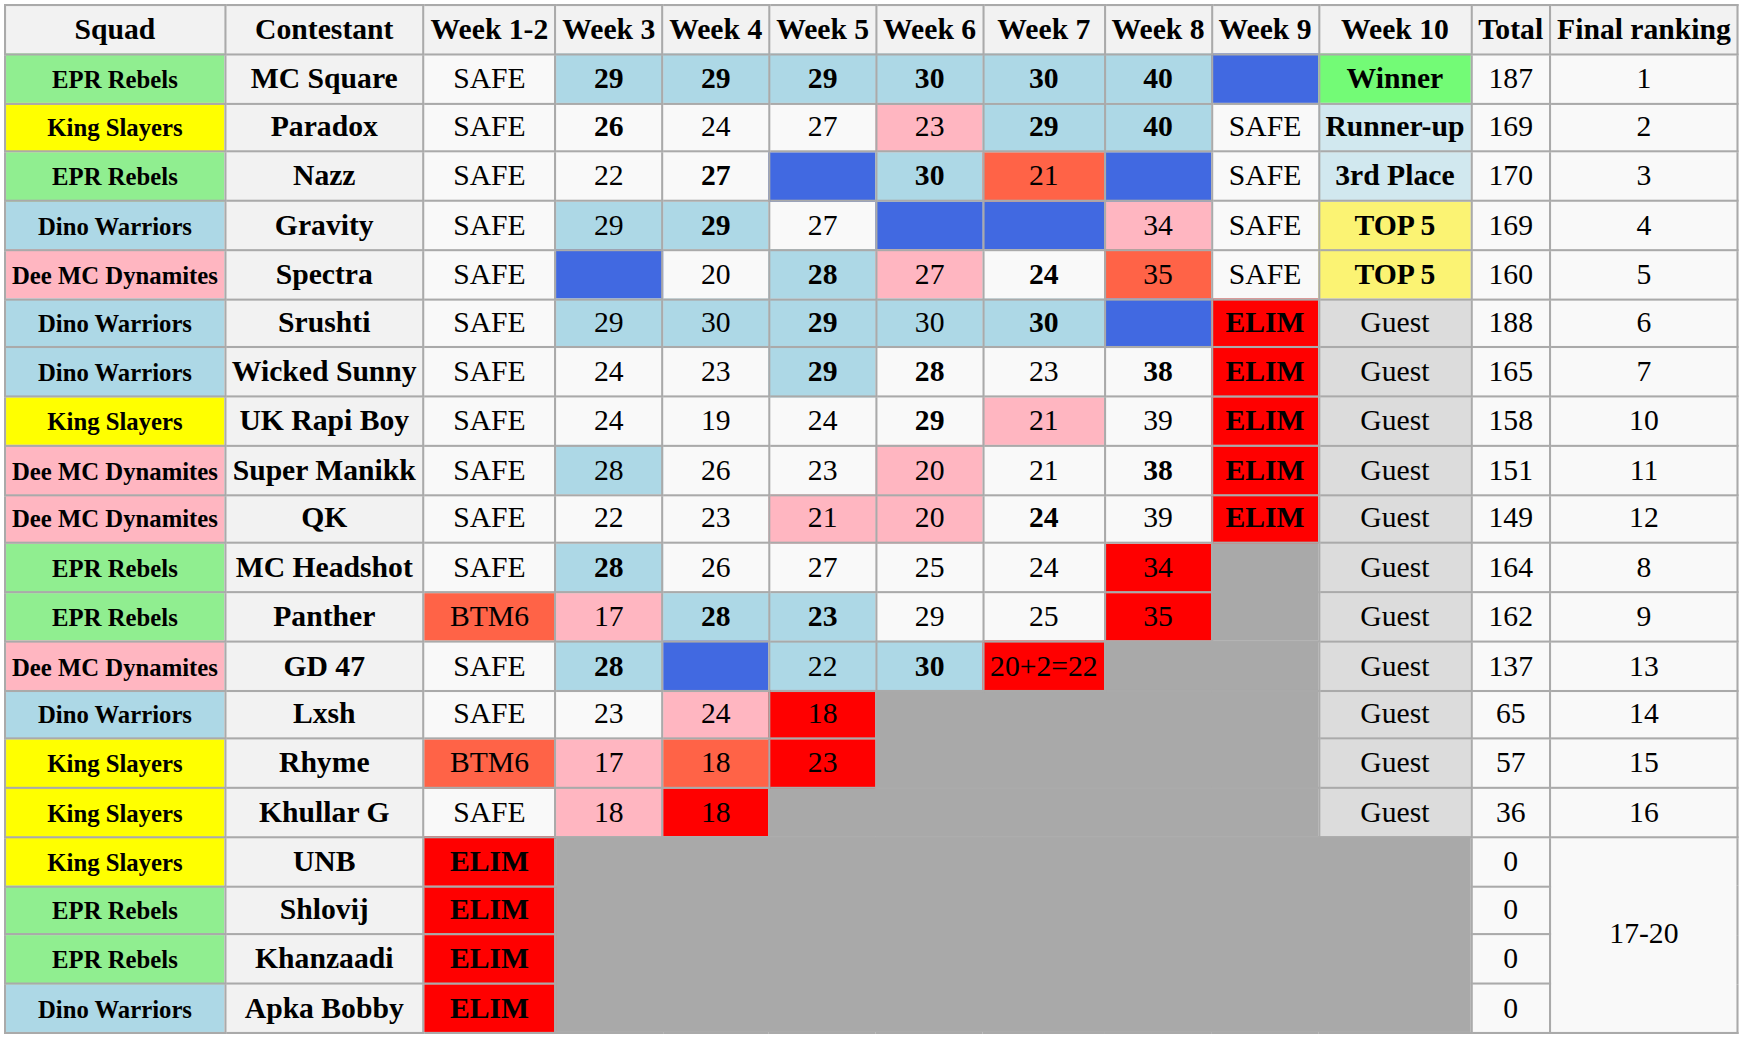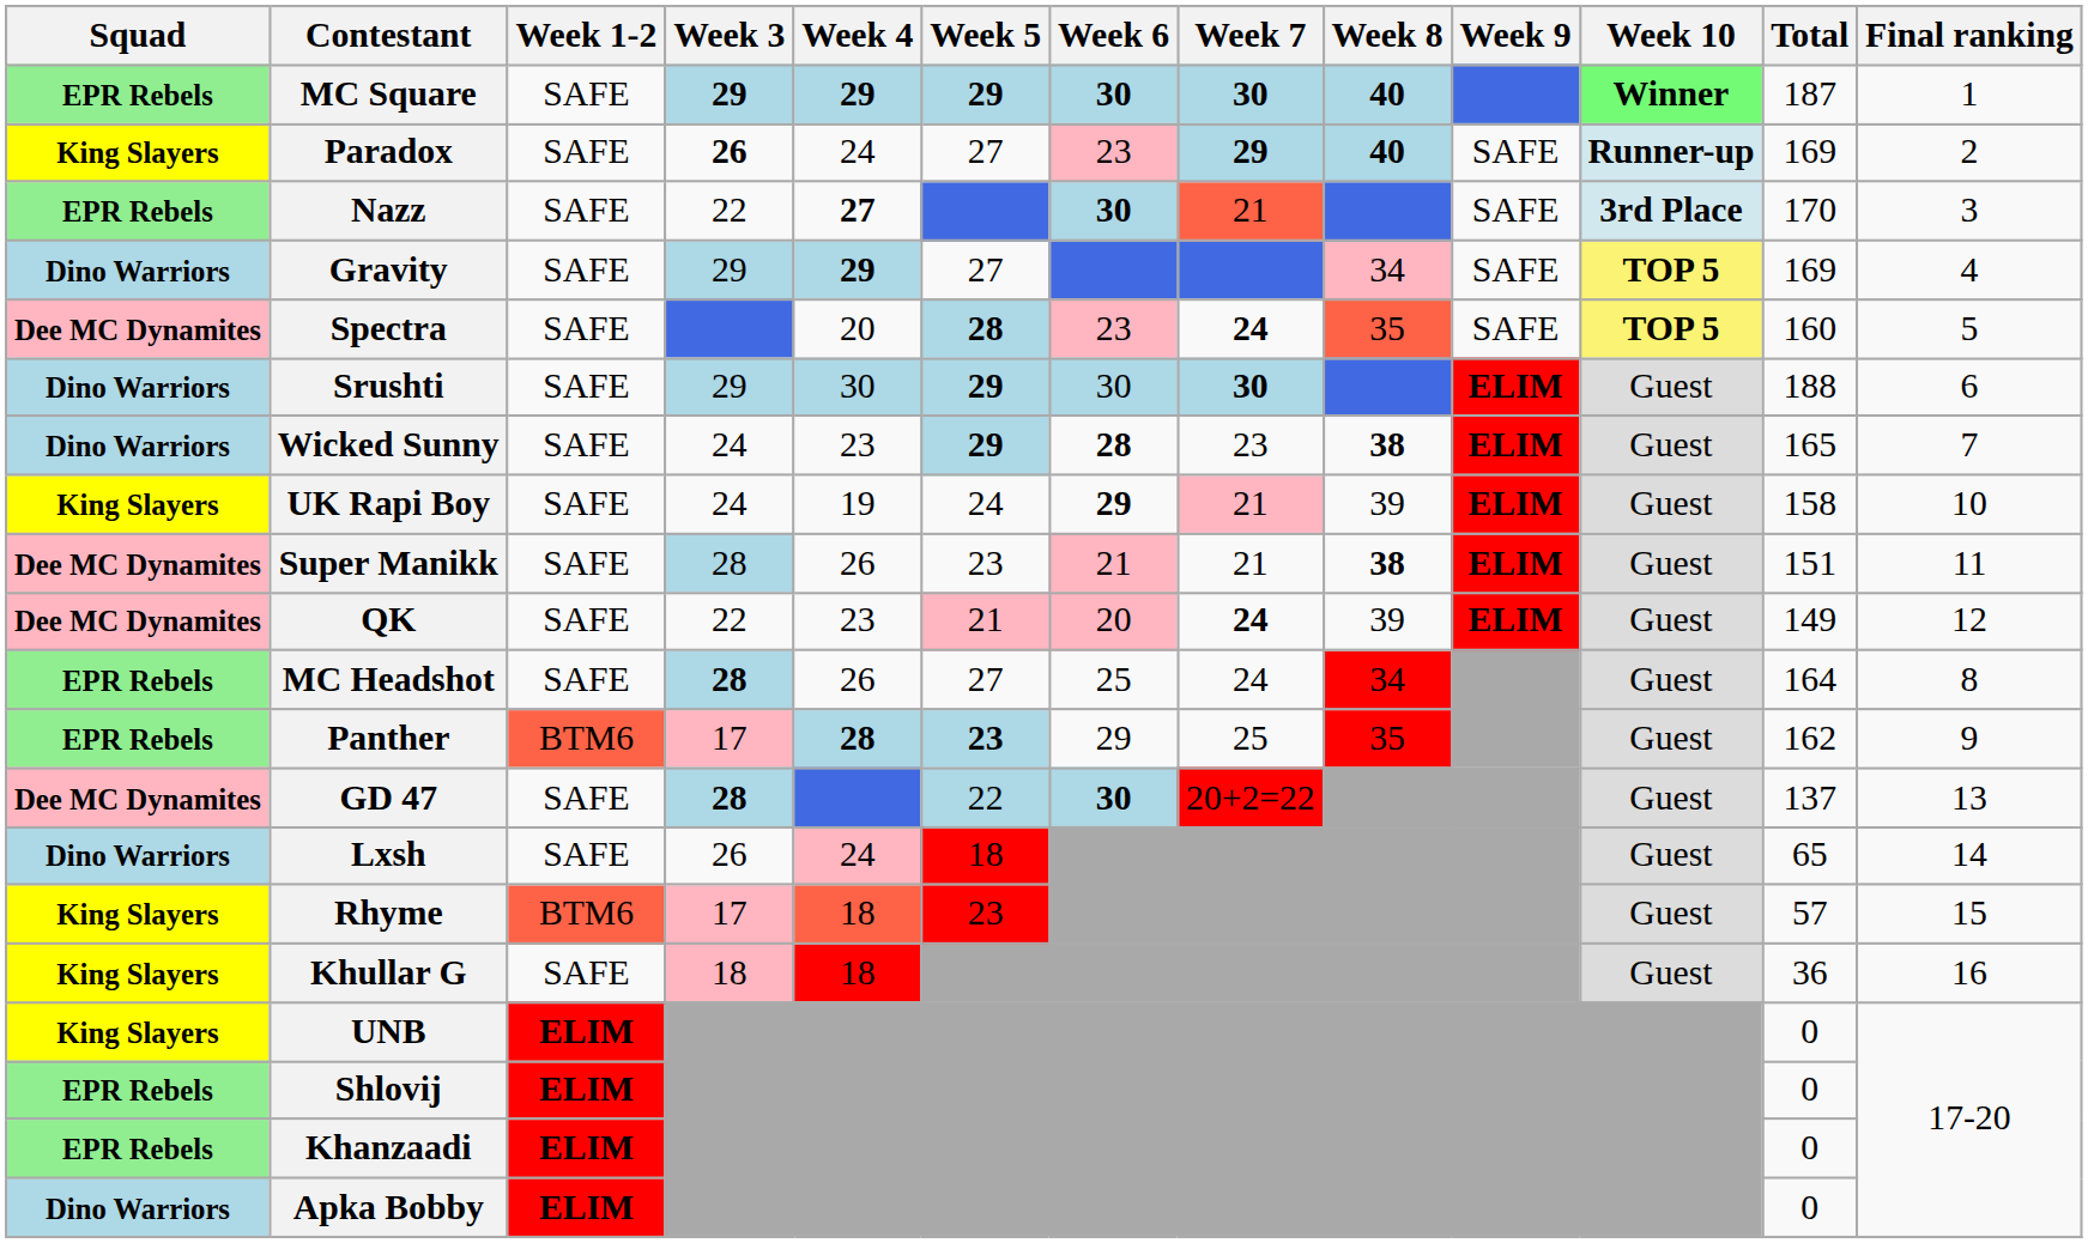Spectra | Week 6: 27 -> 23
Super Manikk | Week 6: 20 -> 21
Lxsh | Week 3: 23 -> 26
